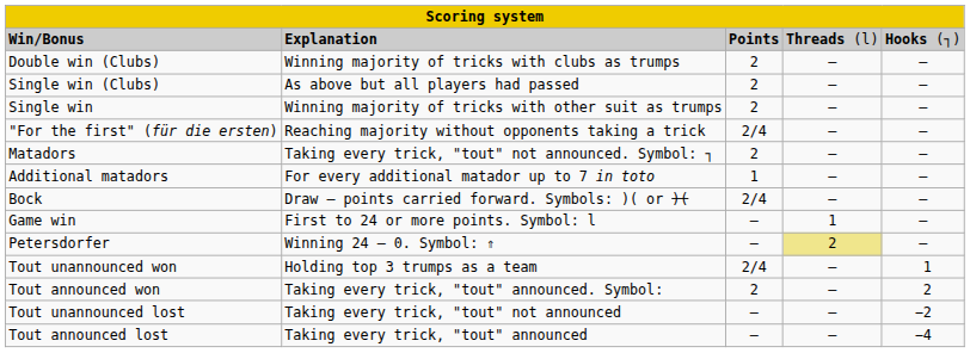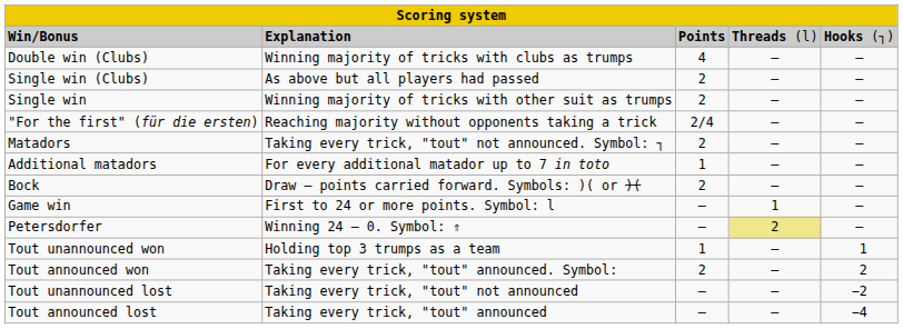Double win (Clubs) | column 3: 2 -> 4
Bock | column 3: 2/4 -> 2
Tout unannounced won | column 3: 2/4 -> 1
